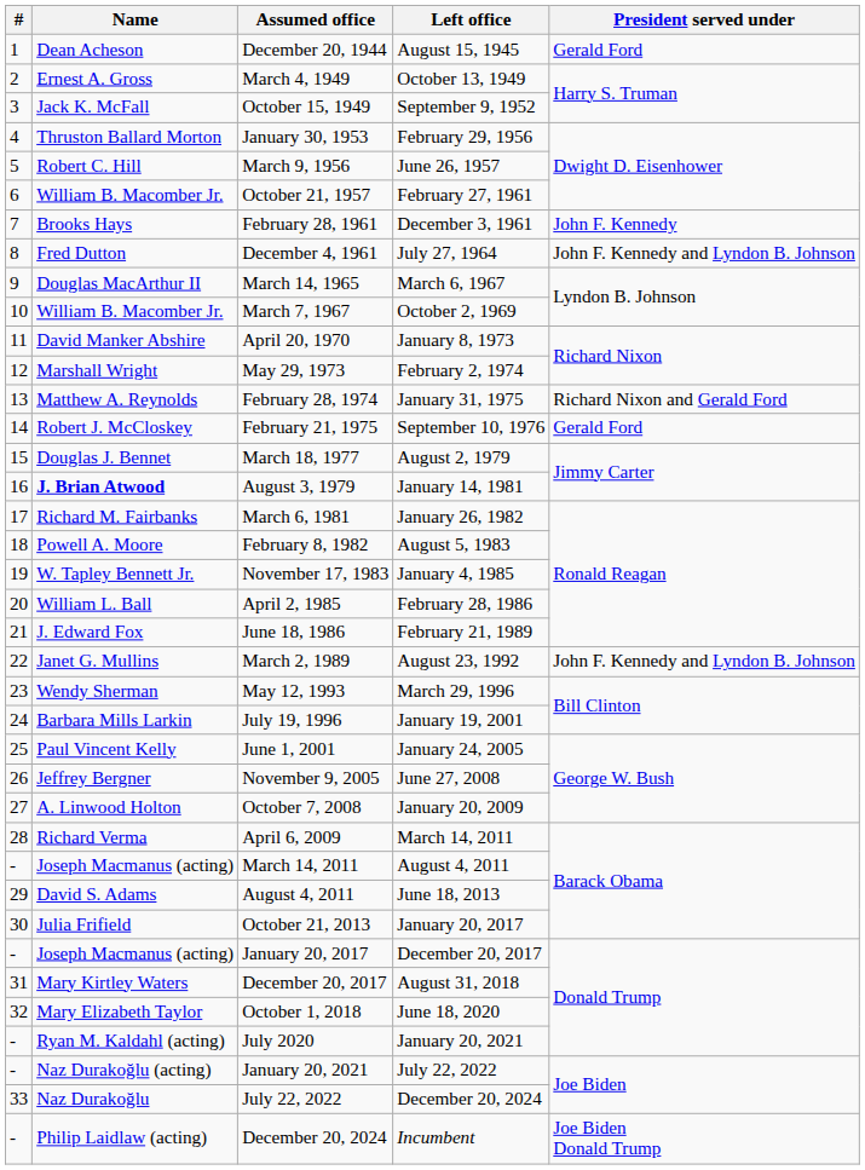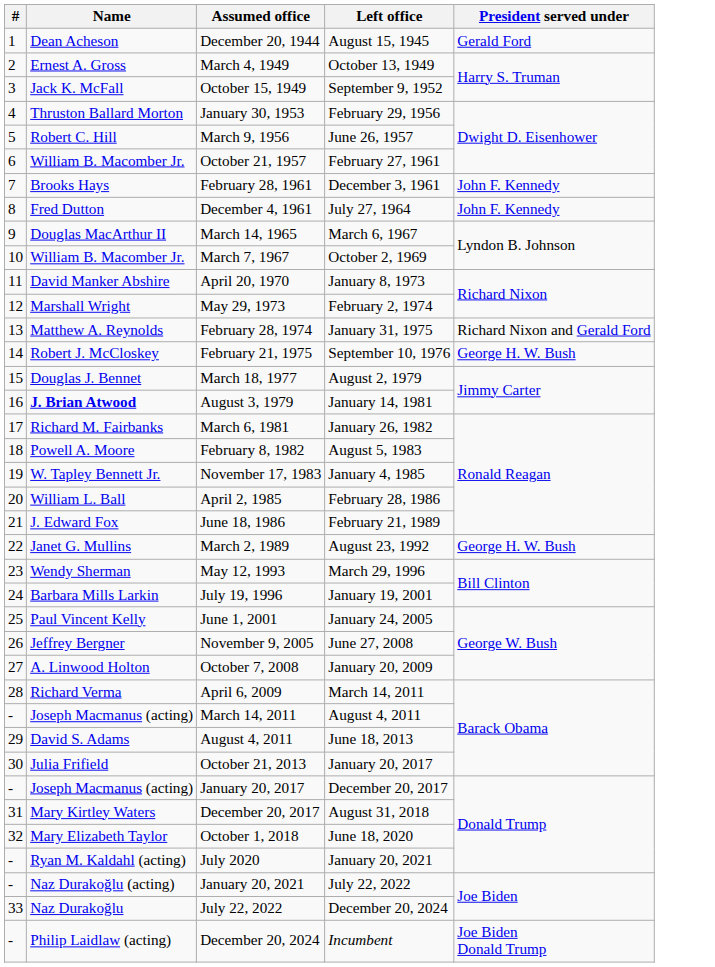December 4, 1961 | President served under: John F. Kennedy and Lyndon B. Johnson -> John F. Kennedy
February 21, 1975 | President served under: Gerald Ford -> George H. W. Bush
March 2, 1989 | President served under: John F. Kennedy and Lyndon B. Johnson -> George H. W. Bush
